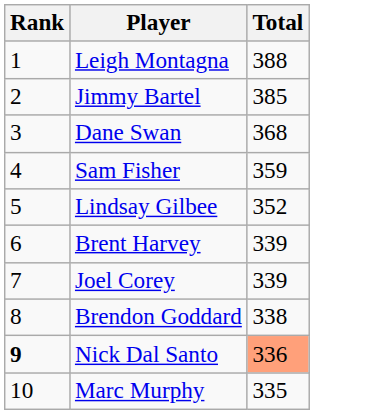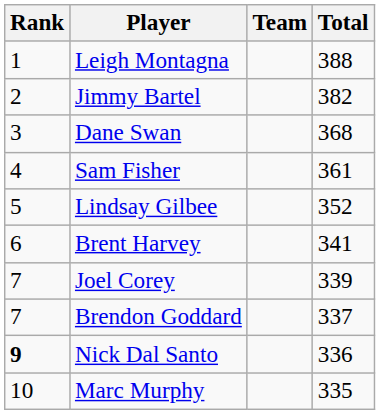+ column: Team
Jimmy Bartel | Total: 385 -> 382
Sam Fisher | Total: 359 -> 361
Brent Harvey | Total: 339 -> 341
Brendon Goddard | Rank: 8 -> 7
Brendon Goddard | Total: 338 -> 337
Nick Dal Santo | Total: lightsalmon background -> no background
